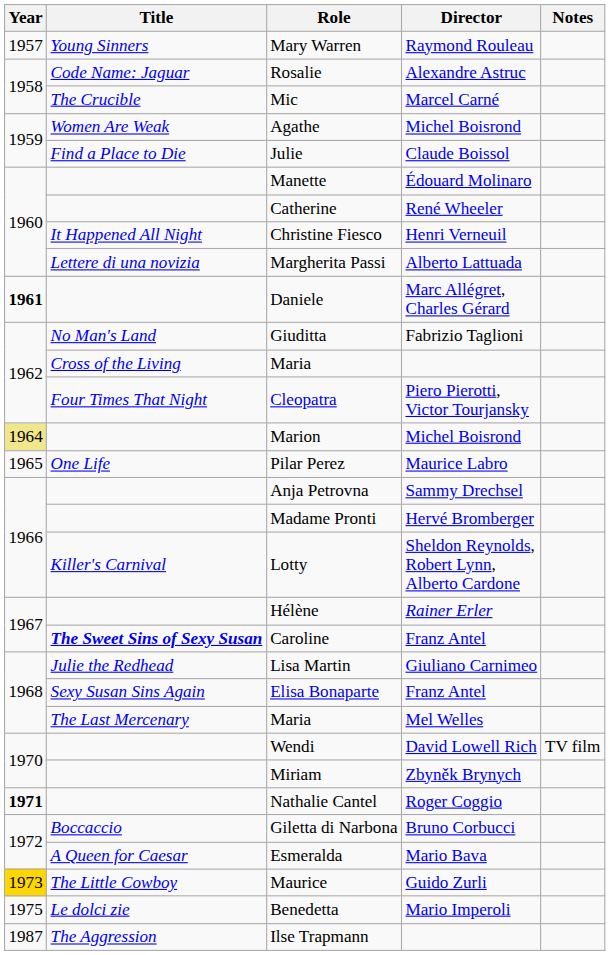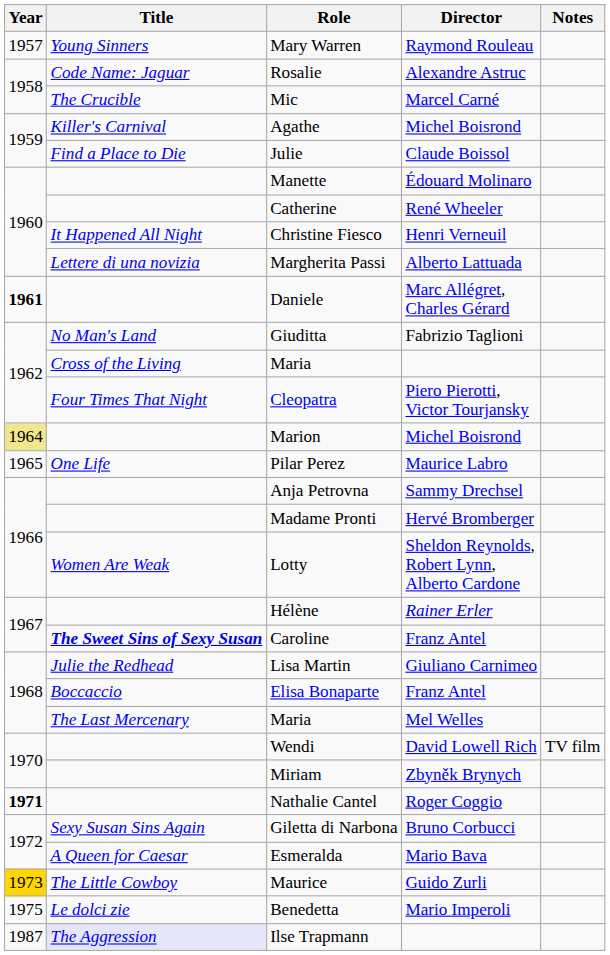Agathe | Title: Women Are Weak -> Killer's Carnival
Lotty | Title: Killer's Carnival -> Women Are Weak
Elisa Bonaparte | Title: Sexy Susan Sins Again -> Boccaccio
Giletta di Narbona | Title: Boccaccio -> Sexy Susan Sins Again
Ilse Trapmann | Title: no background -> lavender background
